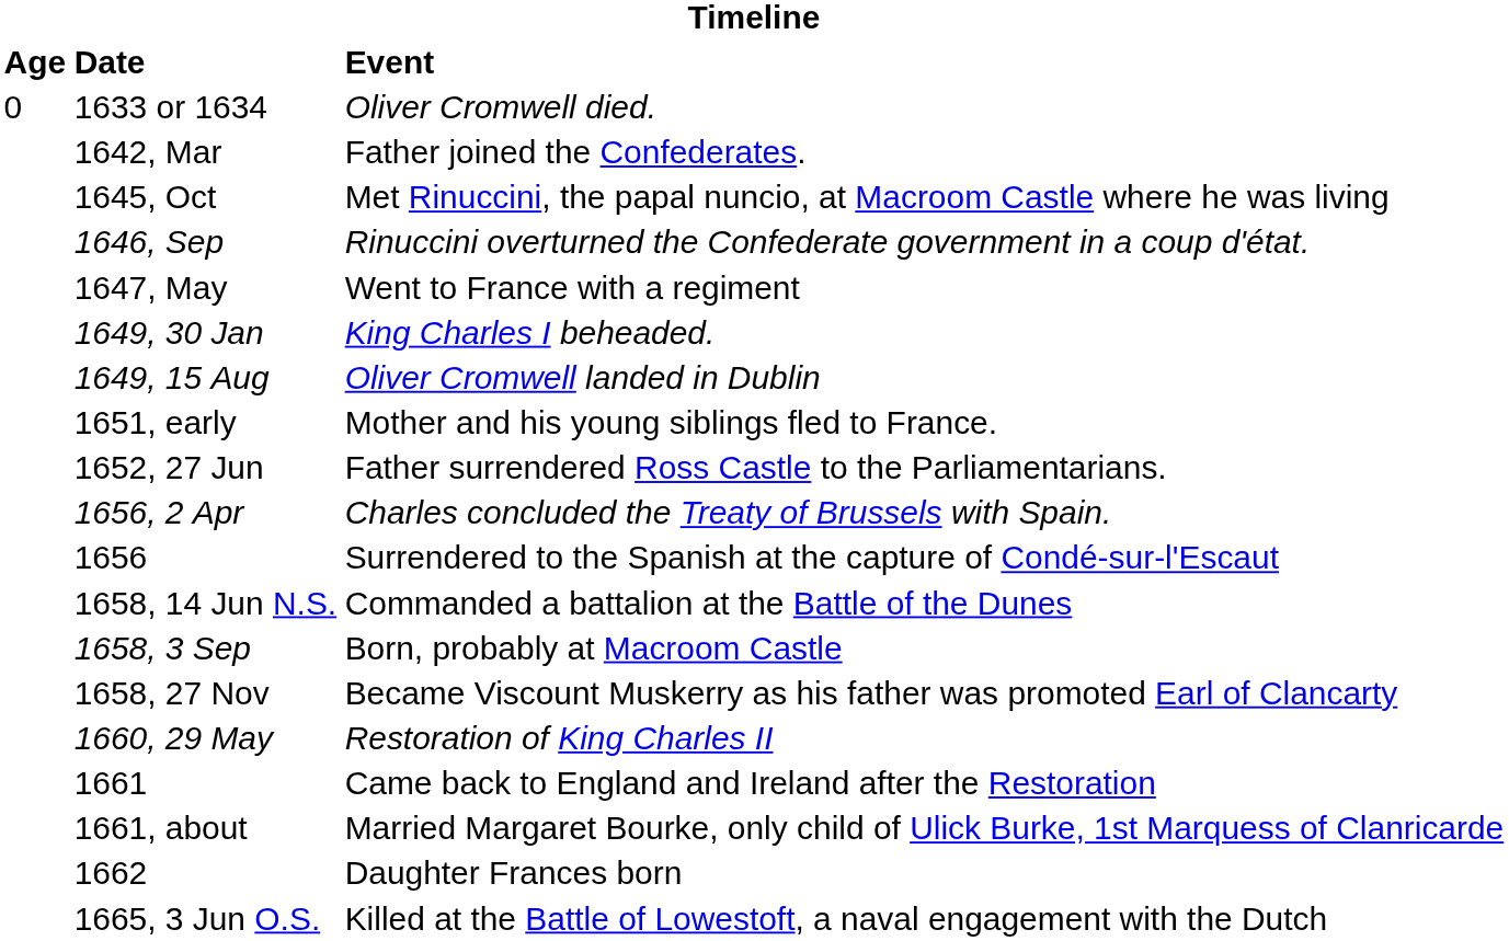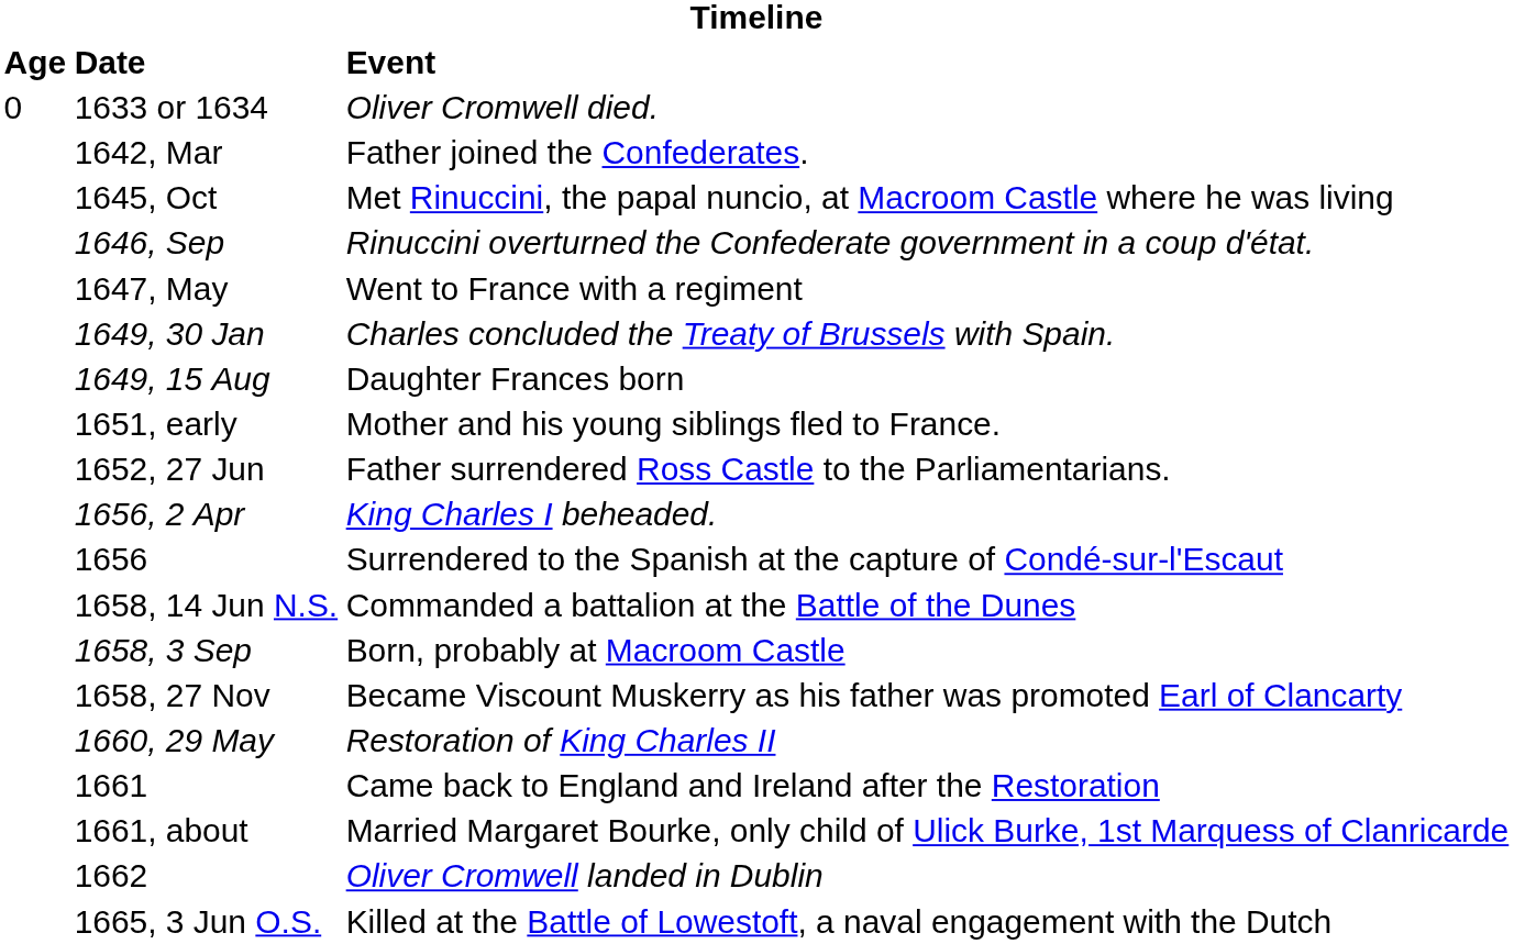1649, 30 Jan | Event: King Charles I beheaded. -> Charles concluded the Treaty of Brussels with Spain.
1649, 15 Aug | Event: Oliver Cromwell landed in Dublin -> Daughter Frances born
1656, 2 Apr | Event: Charles concluded the Treaty of Brussels with Spain. -> King Charles I beheaded.
1662 | Event: Daughter Frances born -> Oliver Cromwell landed in Dublin
